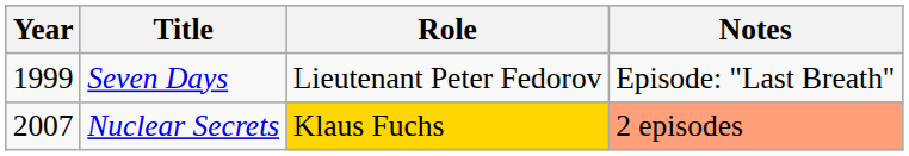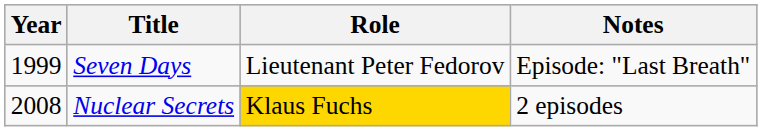Nuclear Secrets | Year: 2007 -> 2008
Nuclear Secrets | Notes: lightsalmon background -> no background
